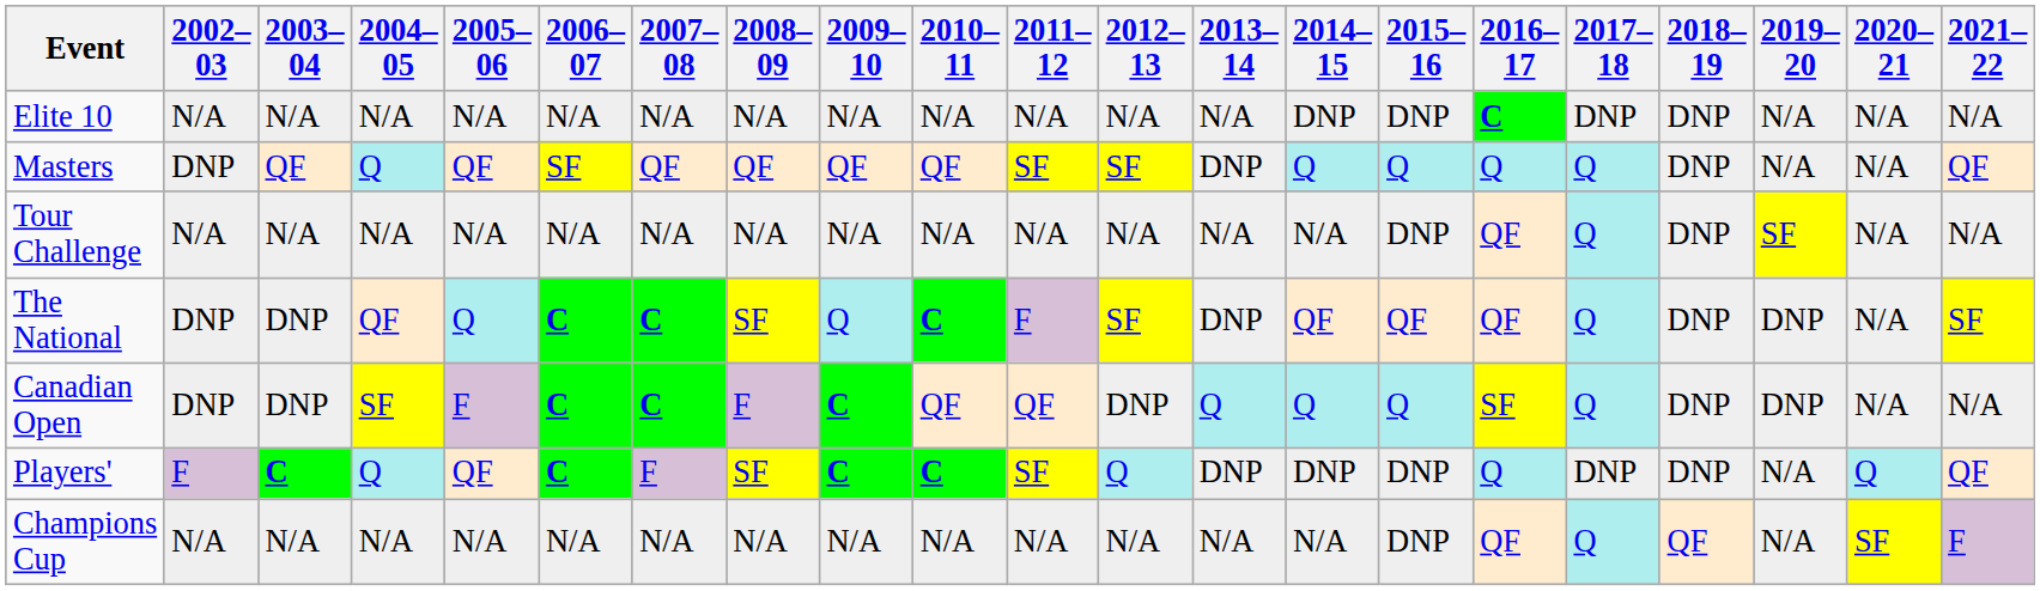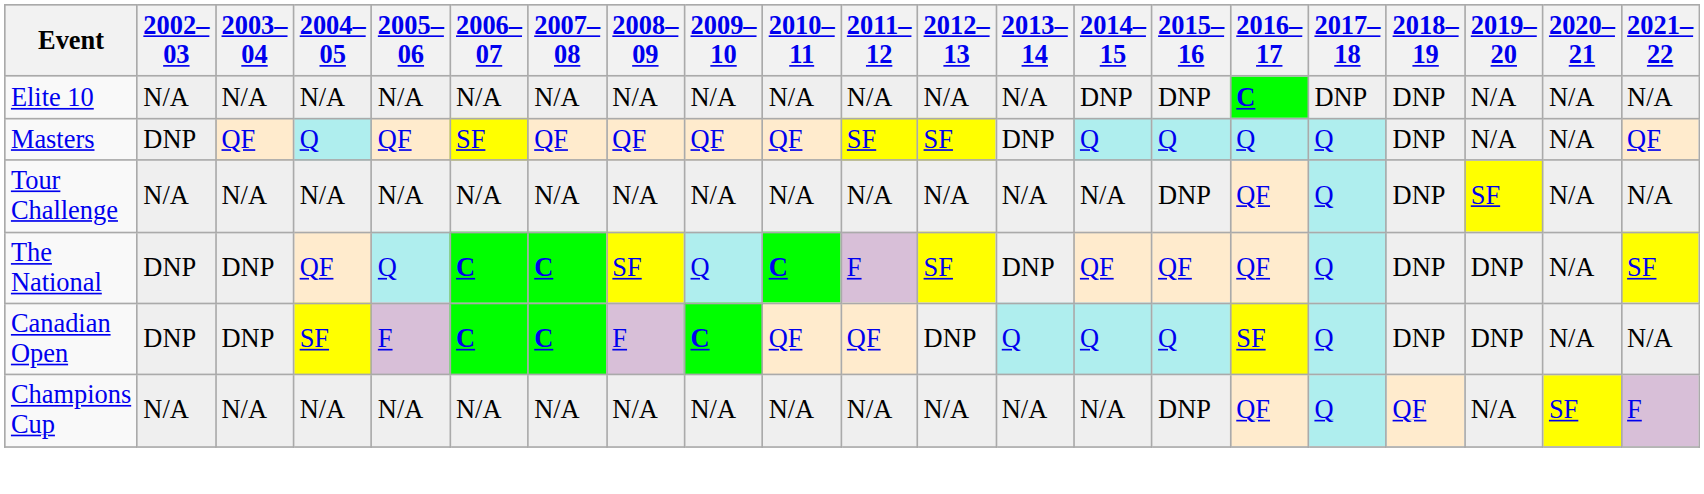- row: Players' | F | C | Q | QF | C | F | SF | C | C | SF | Q | DNP | DNP | DNP | Q | DNP | DNP | N/A | Q | QF
